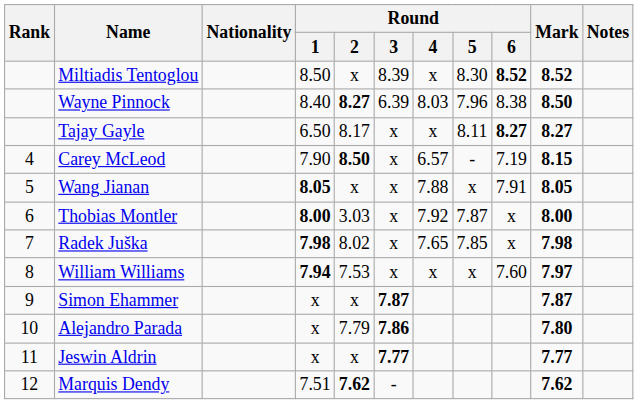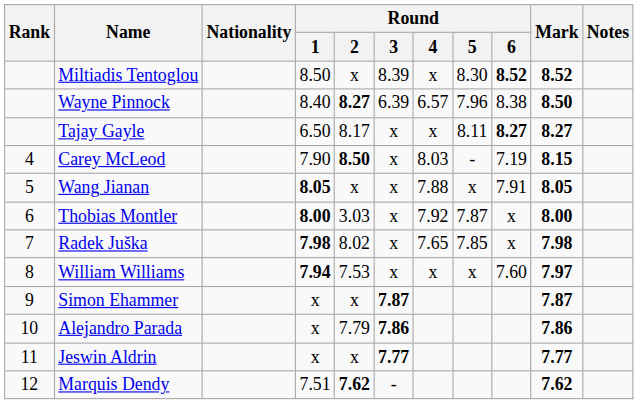Wayne Pinnock | Round / 4: 8.03 -> 6.57
Carey McLeod | Round / 4: 6.57 -> 8.03
Alejandro Parada | Mark: 7.80 -> 7.86
